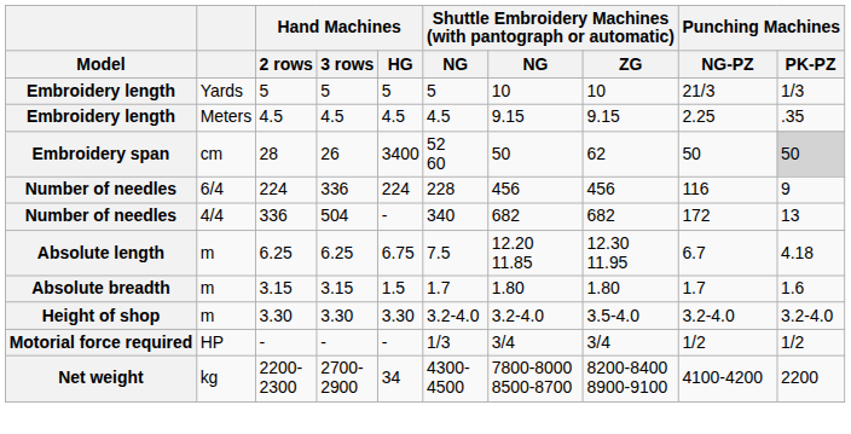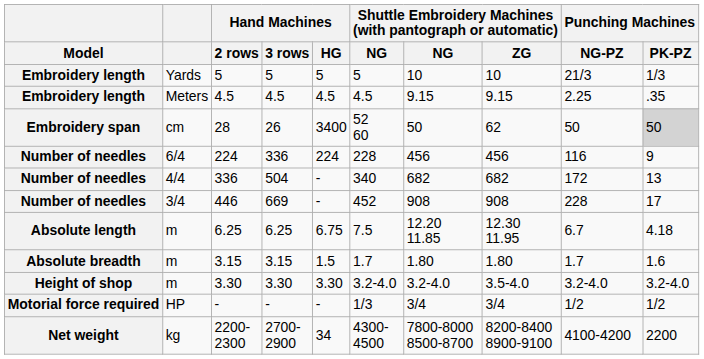+ row: Number of needles | 3/4 | 446 | 669 | - | 452 | 908 | 908 | 228 | 17
